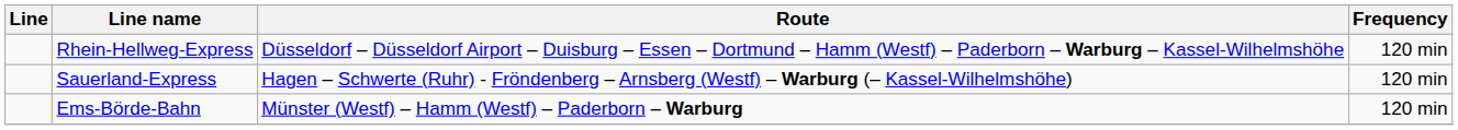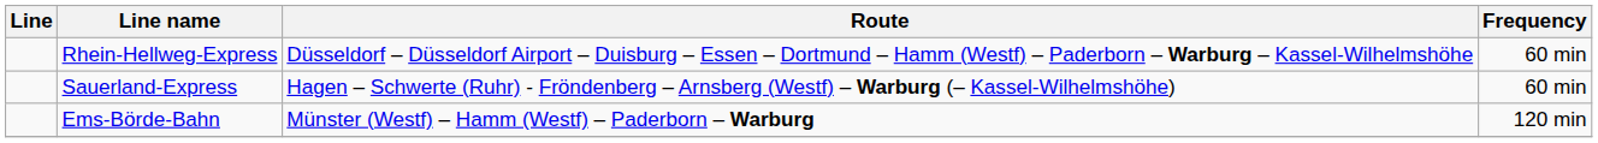Rhein-Hellweg-Express | Frequency: 120 min -> 60 min
Sauerland-Express | Frequency: 120 min -> 60 min
